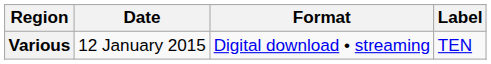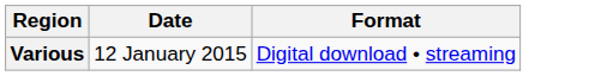- column: Label | TEN
